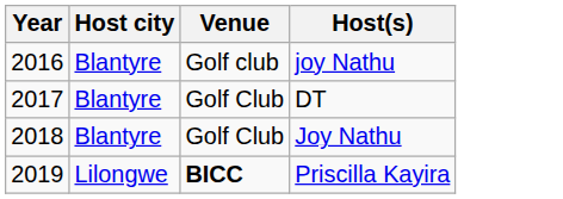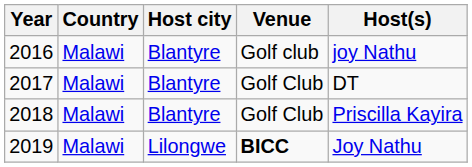+ column: Country | Malawi | Malawi | Malawi | Malawi
2018 | Host(s): Joy Nathu -> Priscilla Kayira
2019 | Host(s): Priscilla Kayira -> Joy Nathu
